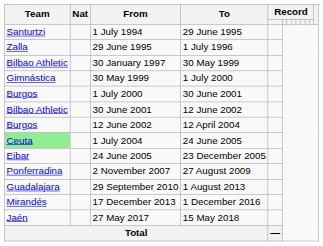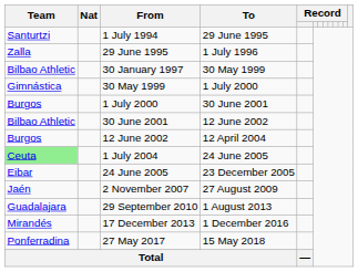2 November 2007 | Team: Ponferradina -> Jaén
27 May 2017 | Team: Jaén -> Ponferradina
